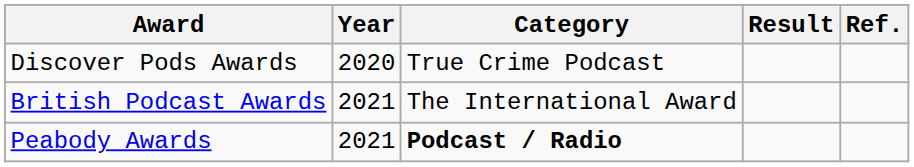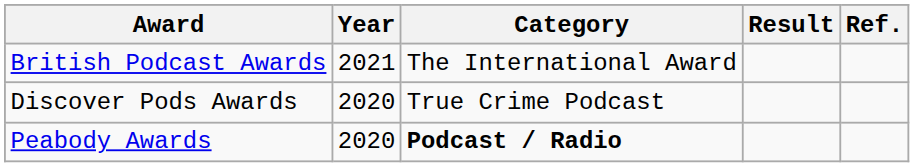rows swapped: British Podcast Awards <-> Discover Pods Awards
Peabody Awards | Year: 2021 -> 2020
